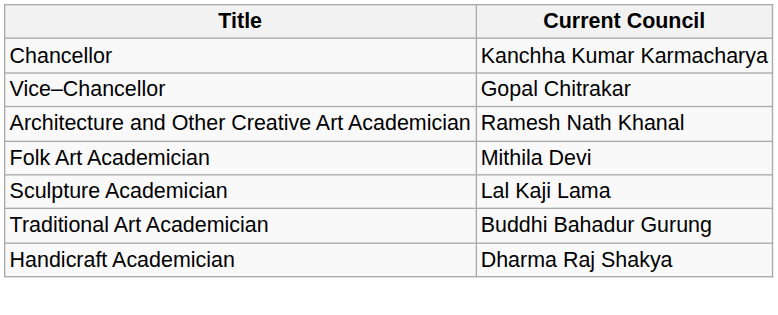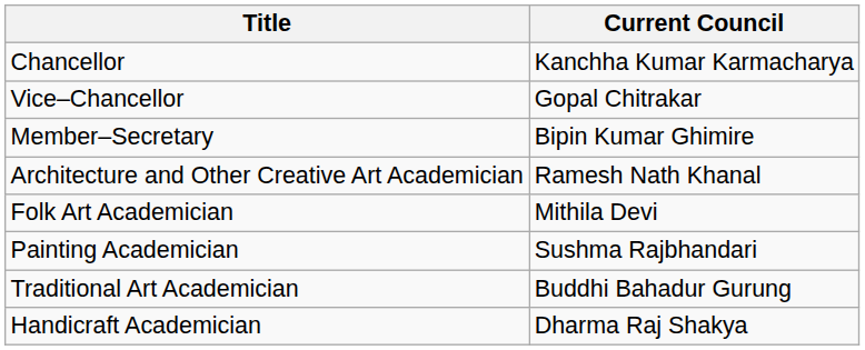+ row: Member–Secretary | Bipin Kumar Ghimire
+ row: Painting Academician | Sushma Rajbhandari
- row: Sculpture Academician | Lal Kaji Lama
